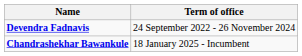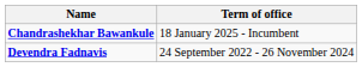rows swapped: Devendra Fadnavis <-> Chandrashekhar Bawankule
